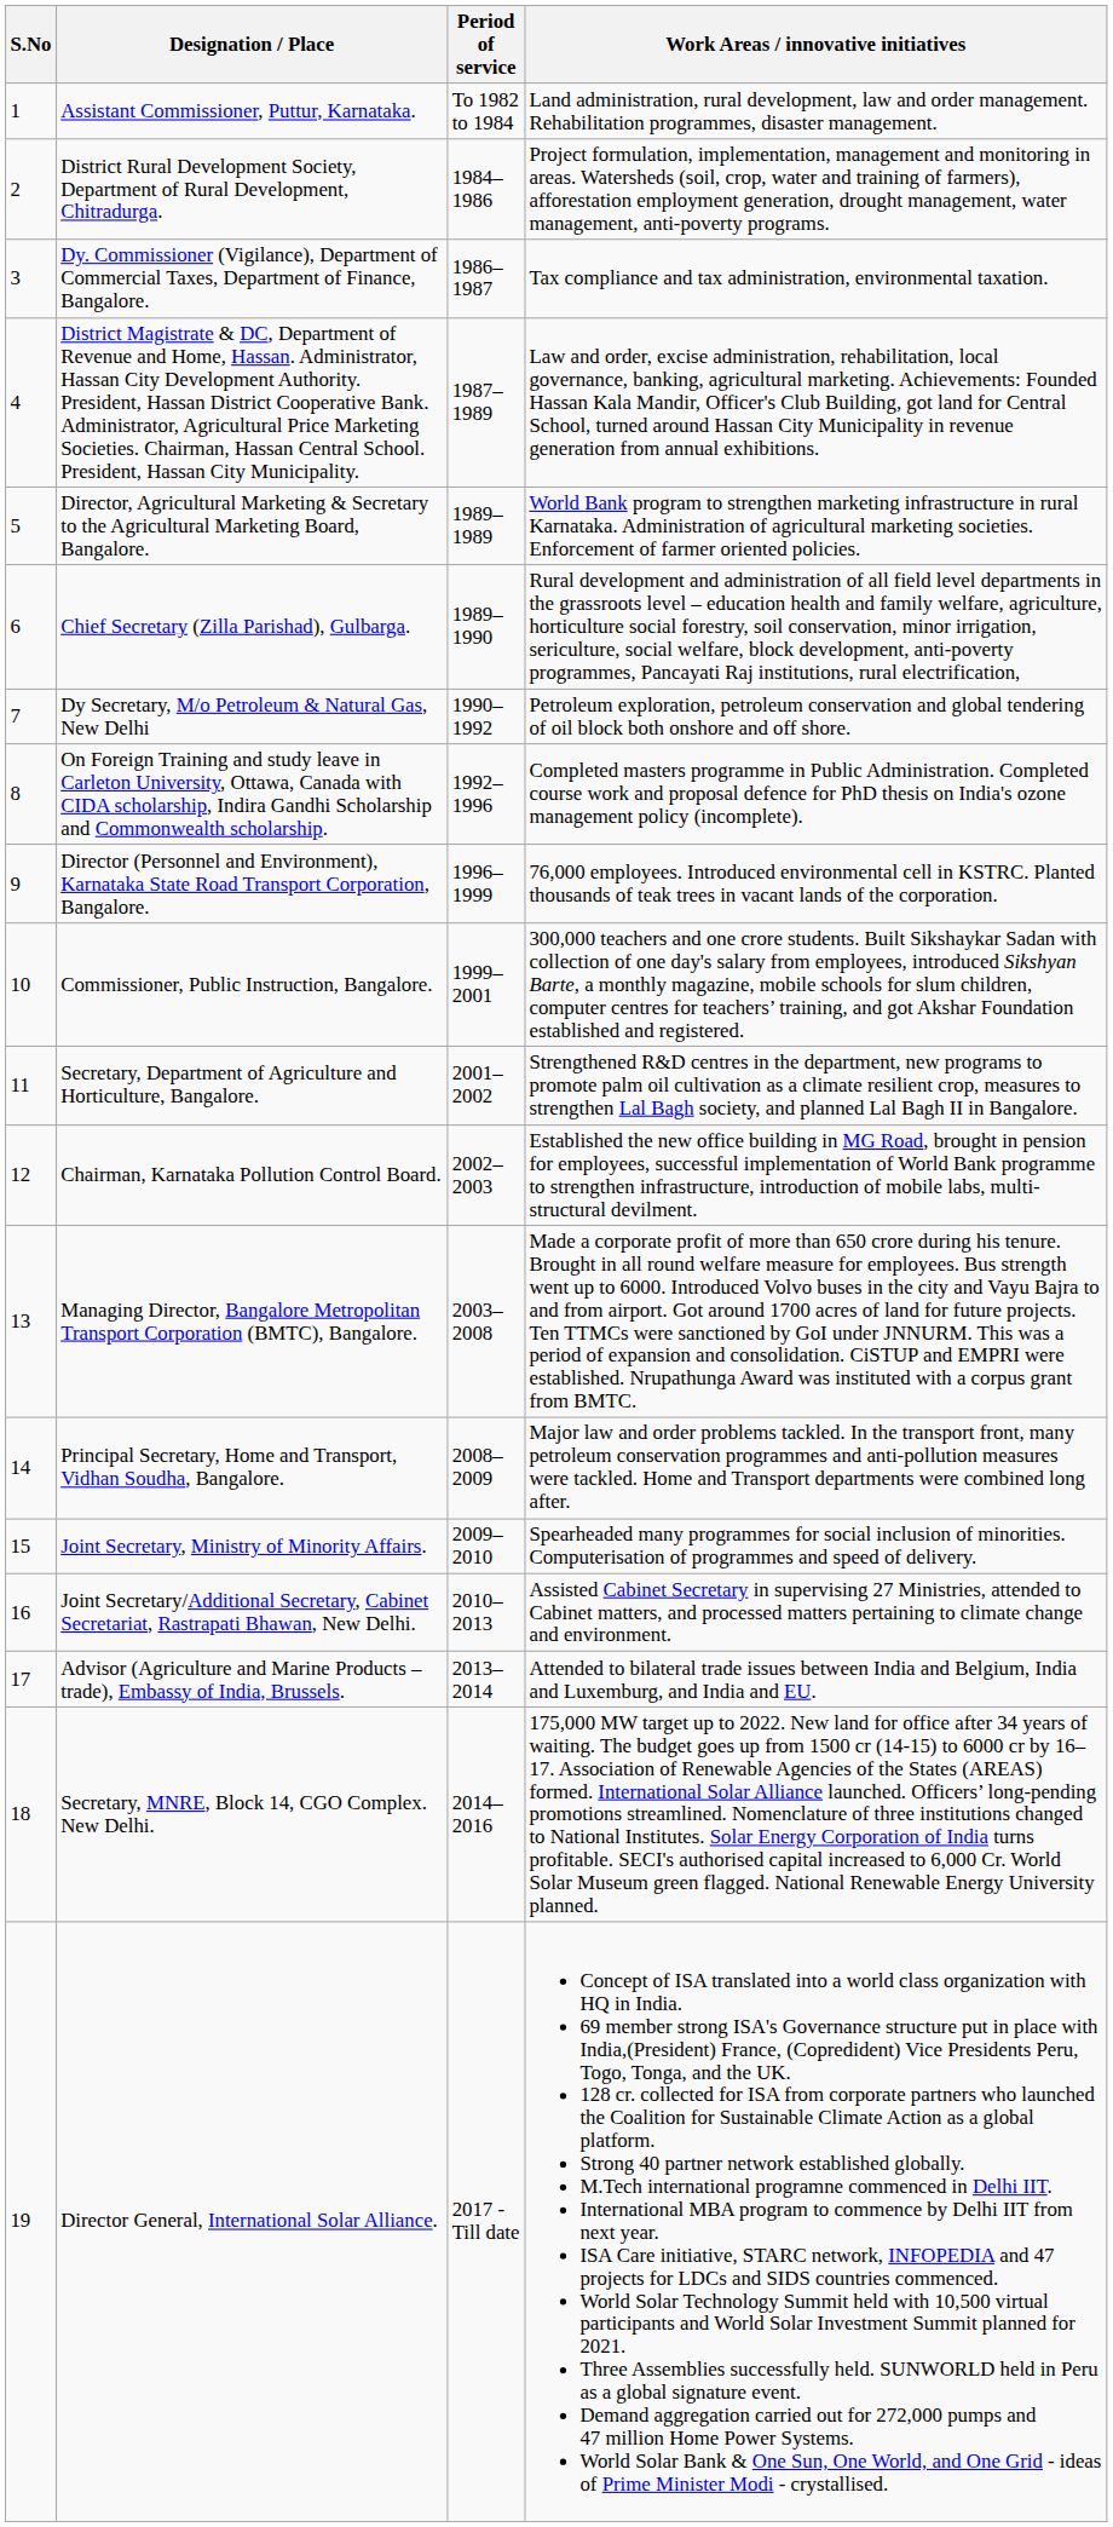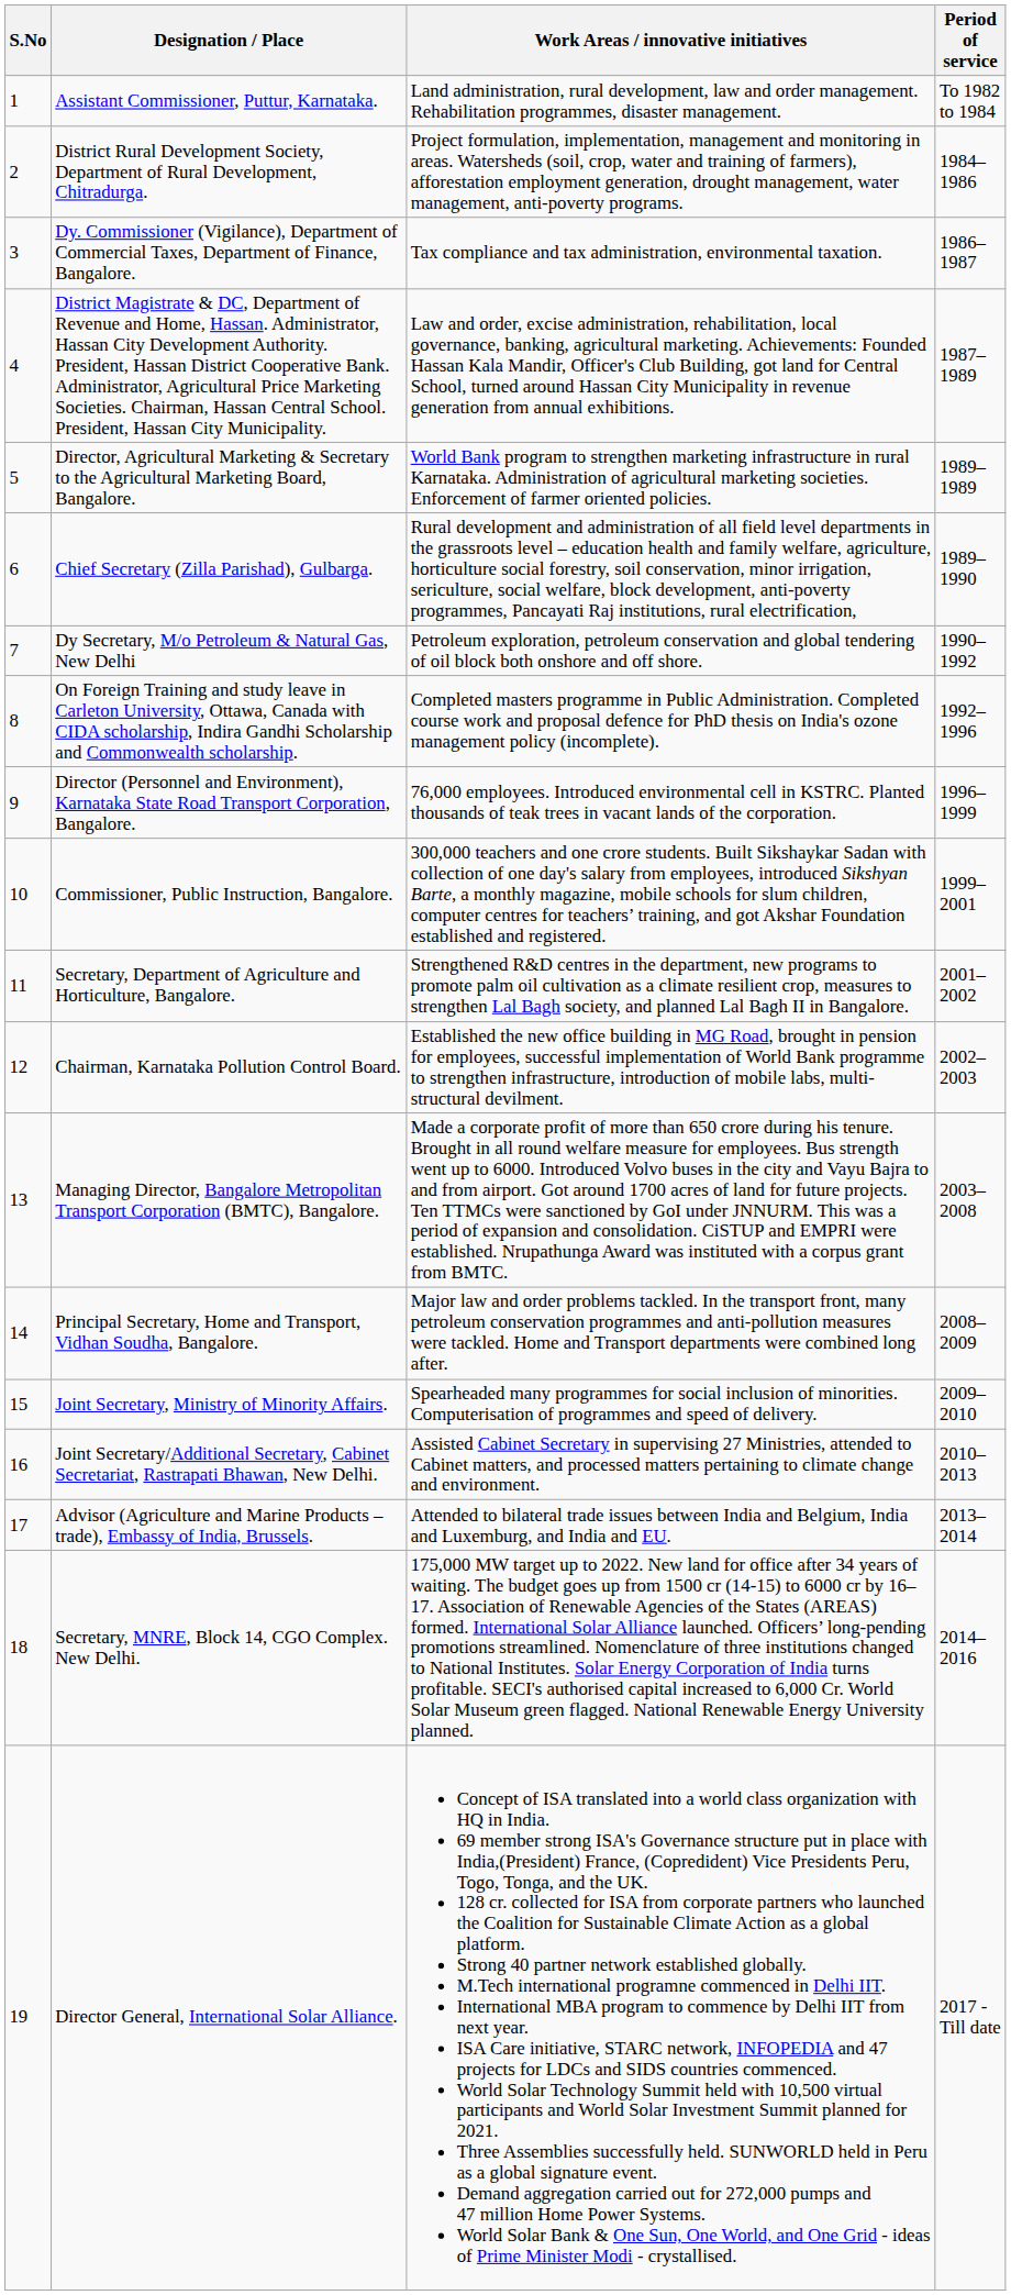columns swapped: Work Areas / innovative initiatives <-> Period of service
